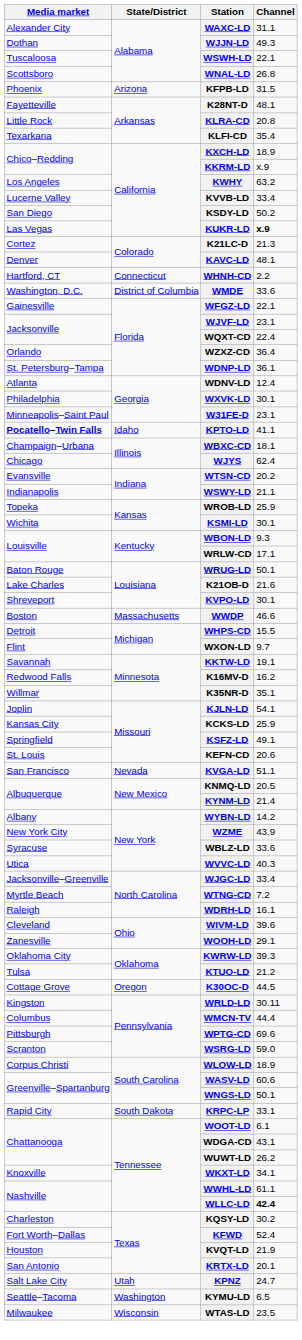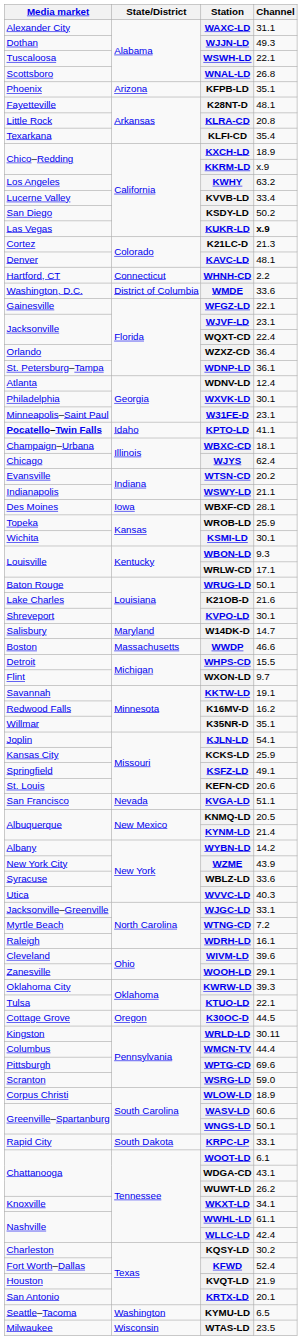KFPB-LD | Channel: 31.5 -> 35.1
+ row: Des Moines | Iowa | WBXF-CD | 28.1
+ row: Salisbury | Maryland | W14DK-D | 14.7
WJGC-LD | Channel: 33.4 -> 33.1
KTUO-LD | Channel: 21.2 -> 22.1
WLLC-LD | Channel: bold -> normal
- row: Salt Lake City | Utah | KPNZ | 24.7
